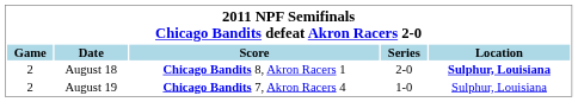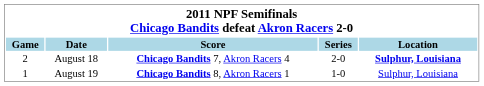August 18 | Score: Chicago Bandits 8, Akron Racers 1 -> Chicago Bandits 7, Akron Racers 4
August 19 | Game: 2 -> 1
August 19 | Score: Chicago Bandits 7, Akron Racers 4 -> Chicago Bandits 8, Akron Racers 1
